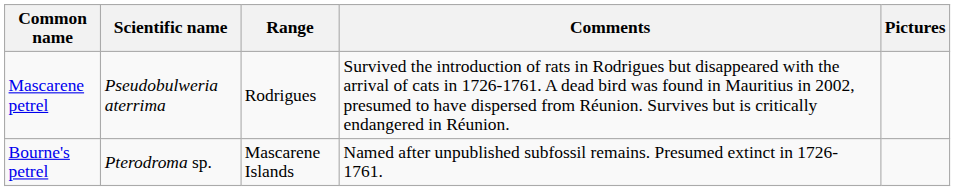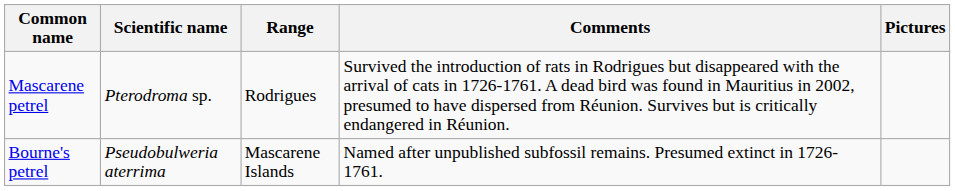Mascarene petrel | Scientific name: Pseudobulweria aterrima -> Pterodroma sp.
Bourne's petrel | Scientific name: Pterodroma sp. -> Pseudobulweria aterrima
